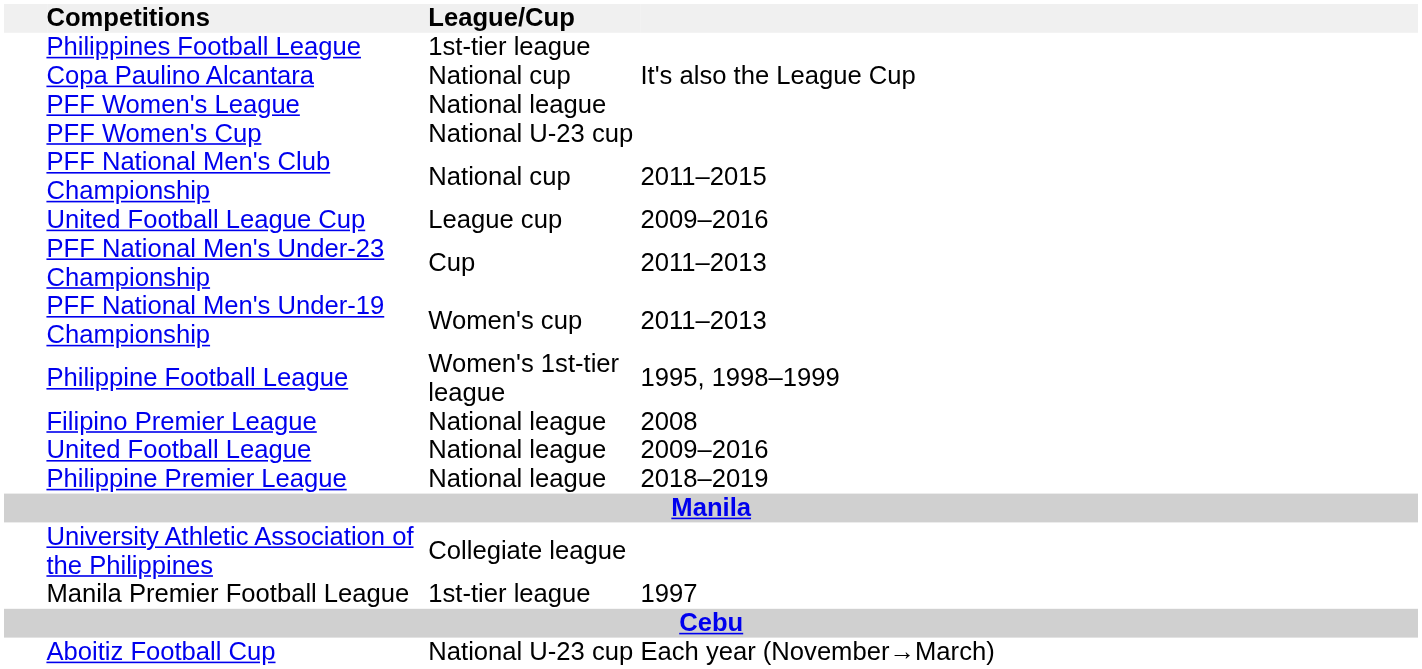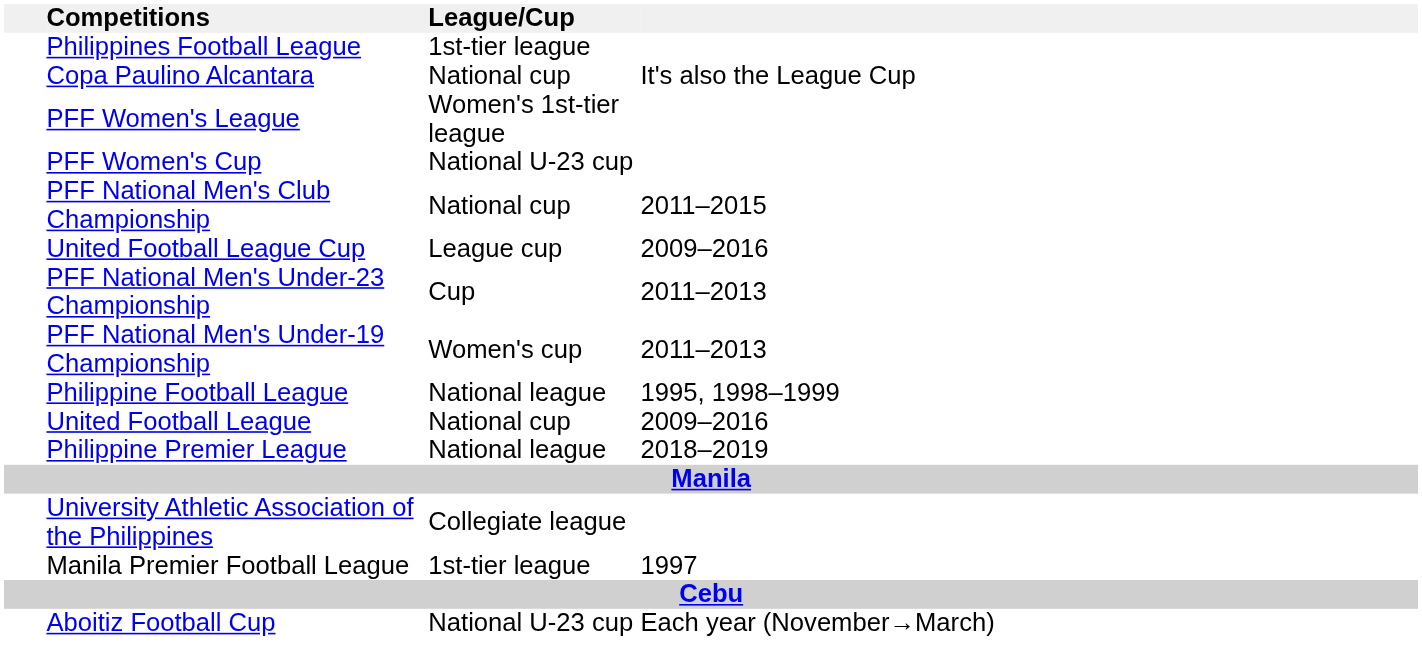PFF Women's League | League/Cup: National league -> Women's 1st-tier league
Philippine Football League | League/Cup: Women's 1st-tier league -> National league
- row: Filipino Premier League | National league | 2008
United Football League | League/Cup: National league -> National cup
